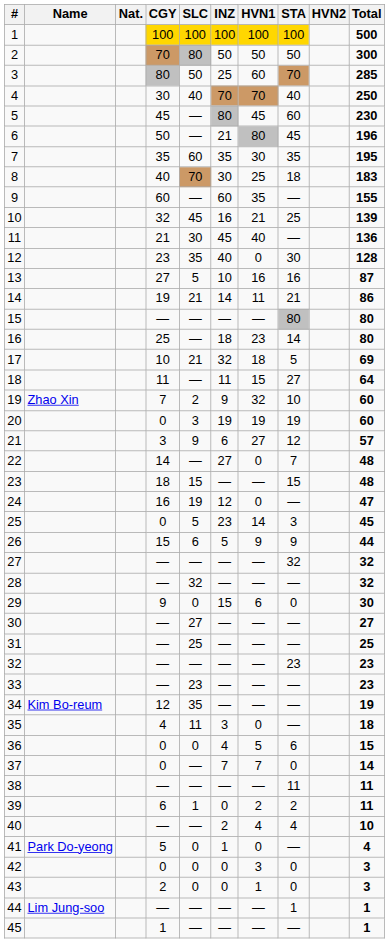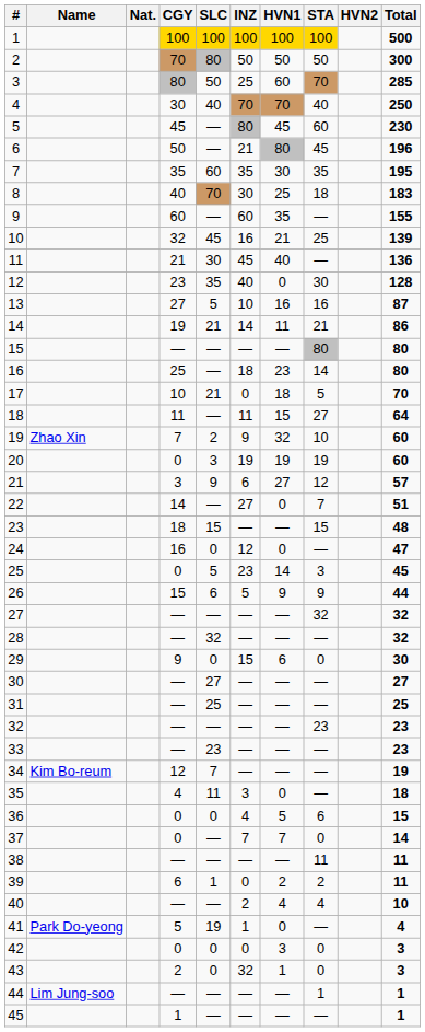17 | INZ: 32 -> 0
17 | Total: 69 -> 70
22 | Total: 48 -> 51
24 | SLC: 19 -> 0
34 | SLC: 35 -> 7
41 | SLC: 0 -> 19
43 | INZ: 0 -> 32
